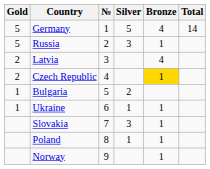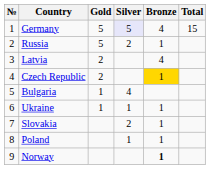columns swapped: № <-> Gold
Germany | Silver: no background -> lavender background
Germany | Total: 14 -> 15
Russia | Silver: 3 -> 2
Bulgaria | Silver: 2 -> 4
Slovakia | Silver: 3 -> 2
Norway | Bronze: normal -> bold
